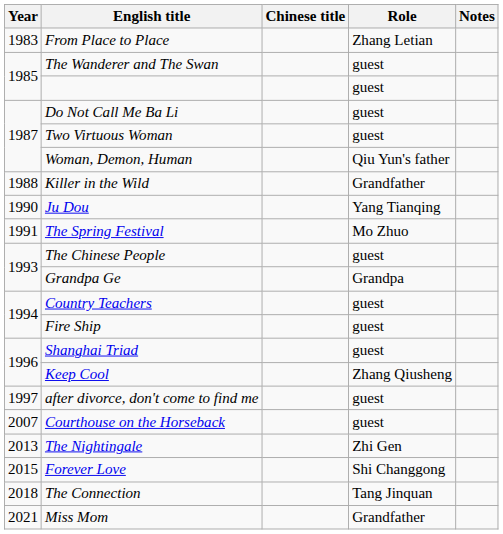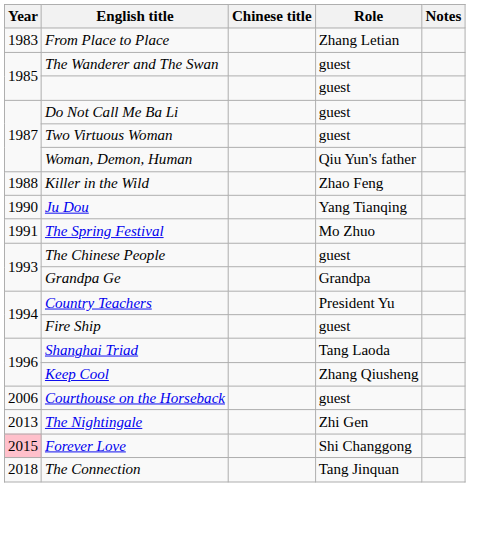Killer in the Wild | Role: Grandfather -> Zhao Feng
Country Teachers | Role: guest -> President Yu
Shanghai Triad | Role: guest -> Tang Laoda
- row: 1997 | after divorce, don't come to find me | guest
Courthouse on the Horseback | Year: 2007 -> 2006
Forever Love | Year: no background -> pink background
- row: 2021 | Miss Mom | Grandfather
